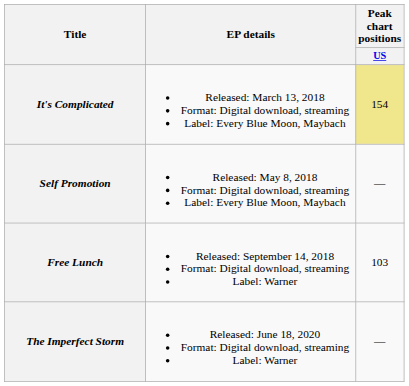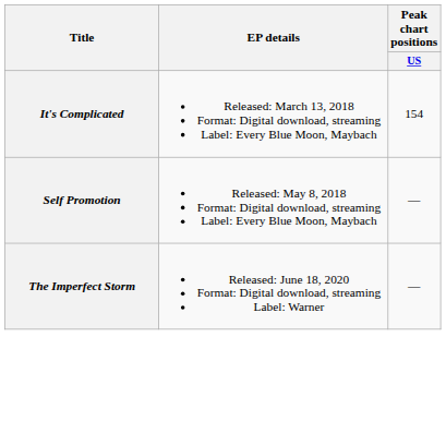It's Complicated | Peak chart positions / US: khaki background -> no background
- row: Free Lunch | Released: September 14, 2018 Format: Digital download, streaming Label: Warner | 103
